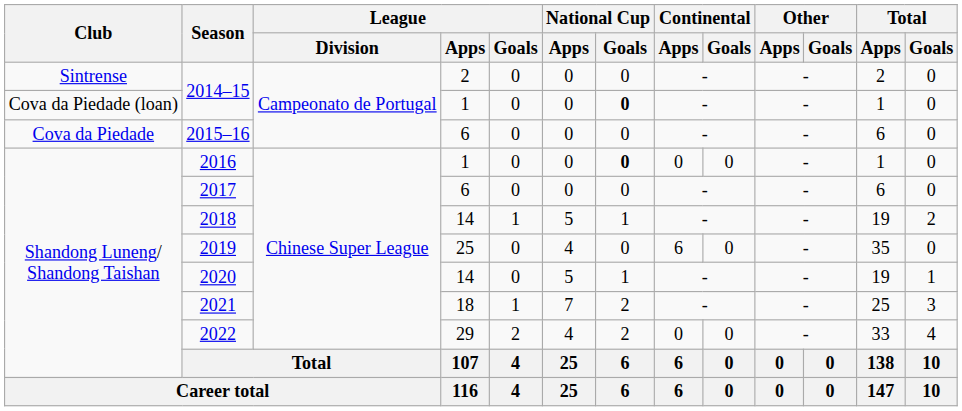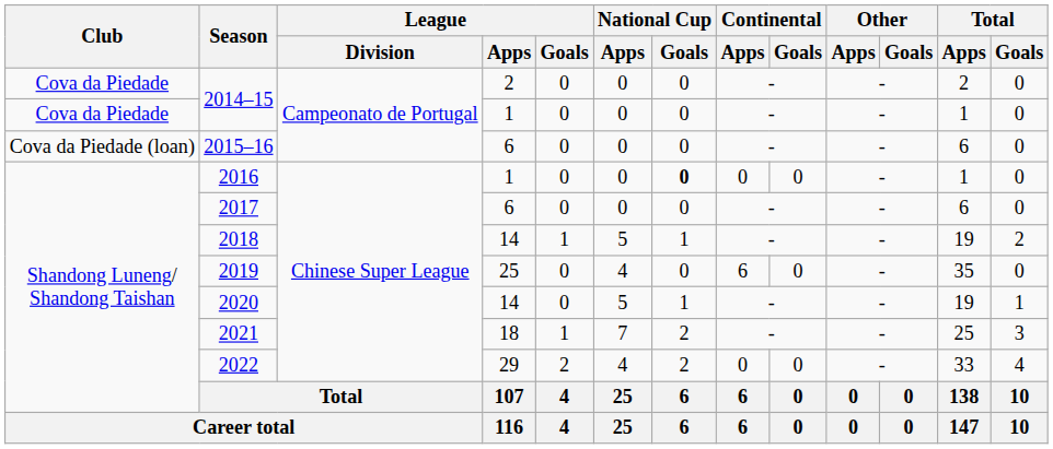2014–15 / 2 | Club: Sintrense -> Cova da Piedade
2014–15 / 1 | Club: Cova da Piedade (loan) -> Cova da Piedade
2014–15 / 1 | National Cup / Goals: bold -> normal
2015–16 | Club: Cova da Piedade -> Cova da Piedade (loan)
